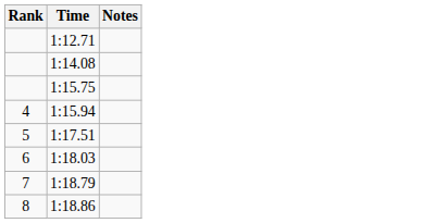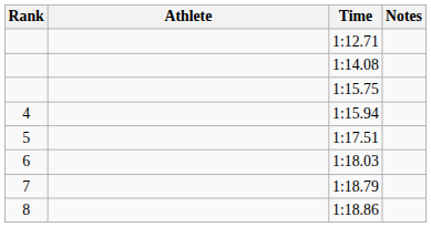+ column: Athlete
